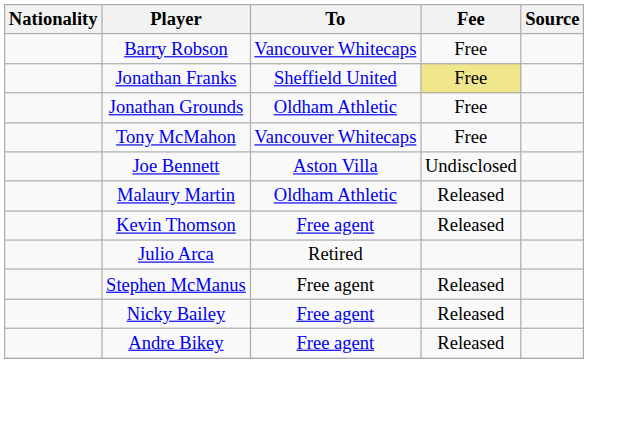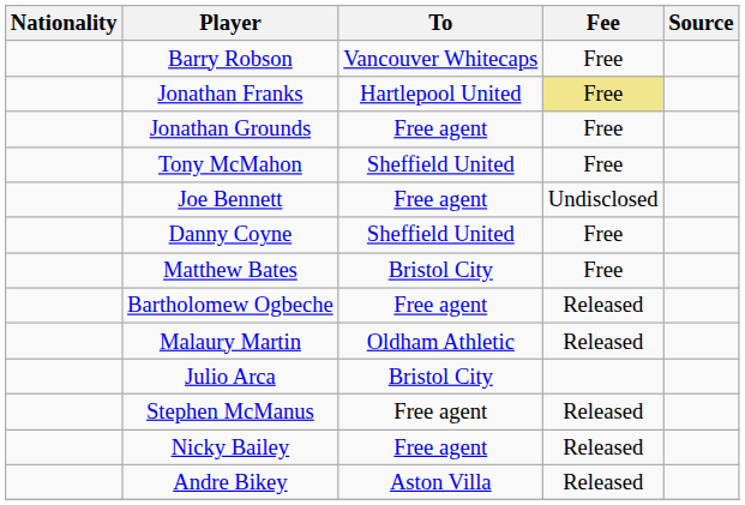Jonathan Franks | To: Sheffield United -> Hartlepool United
Jonathan Grounds | To: Oldham Athletic -> Free agent
Tony McMahon | To: Vancouver Whitecaps -> Sheffield United
Joe Bennett | To: Aston Villa -> Free agent
+ row: Danny Coyne | Sheffield United | Free
+ row: Matthew Bates | Bristol City | Free
+ row: Bartholomew Ogbeche | Free agent | Released
- row: Kevin Thomson | Free agent | Released
Julio Arca | To: Retired -> Bristol City
Andre Bikey | To: Free agent -> Aston Villa
